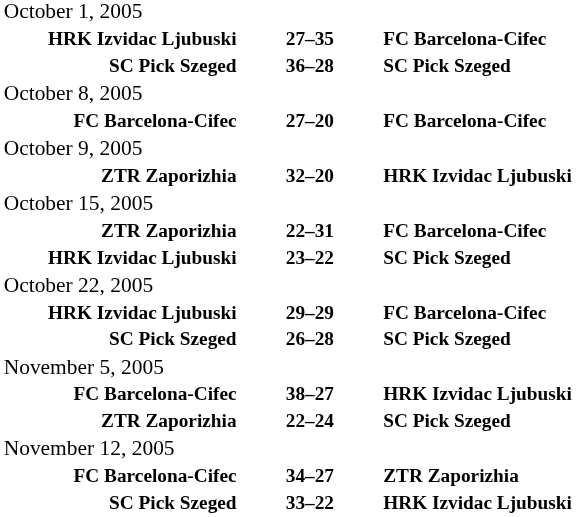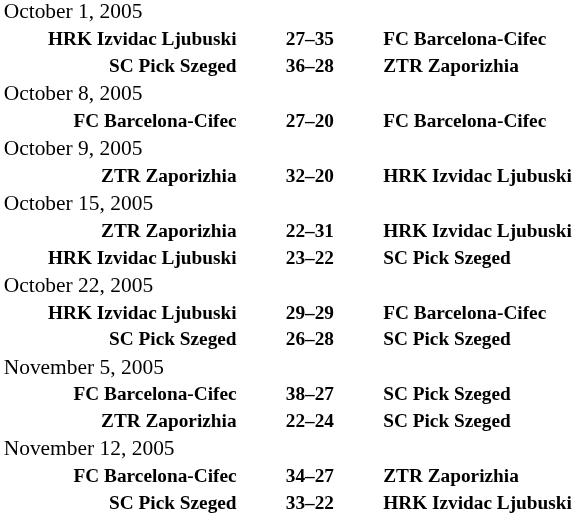36–28 | column 3: SC Pick Szeged -> ZTR Zaporizhia
22–31 | column 3: FC Barcelona-Cifec -> HRK Izvidac Ljubuski
38–27 | column 3: HRK Izvidac Ljubuski -> SC Pick Szeged
